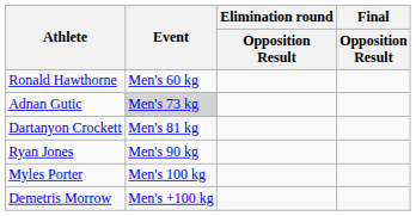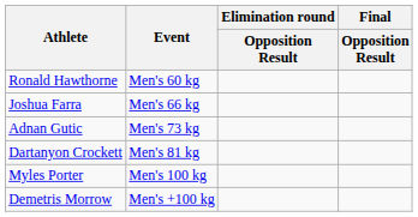+ row: Joshua Farra | Men's 66 kg
Adnan Gutic | Event: lightgrey background -> no background
- row: Ryan Jones | Men's 90 kg
